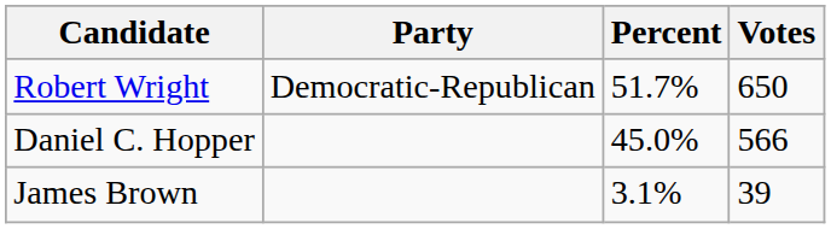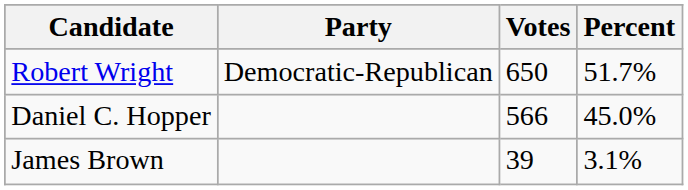columns swapped: Votes <-> Percent
